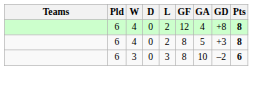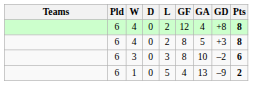+ row: 6 | 1 | 0 | 5 | 4 | 13 | –9 | 2
